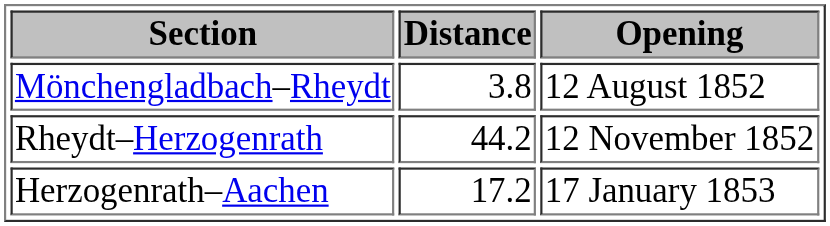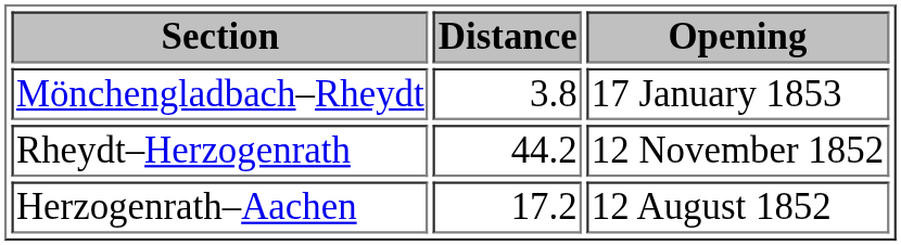Mönchengladbach–Rheydt | Opening: 12 August 1852 -> 17 January 1853
Herzogenrath–Aachen | Opening: 17 January 1853 -> 12 August 1852
